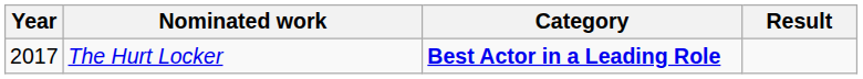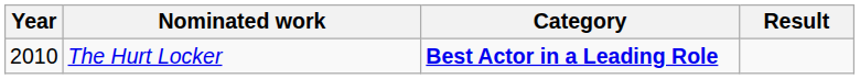The Hurt Locker | Year: 2017 -> 2010
